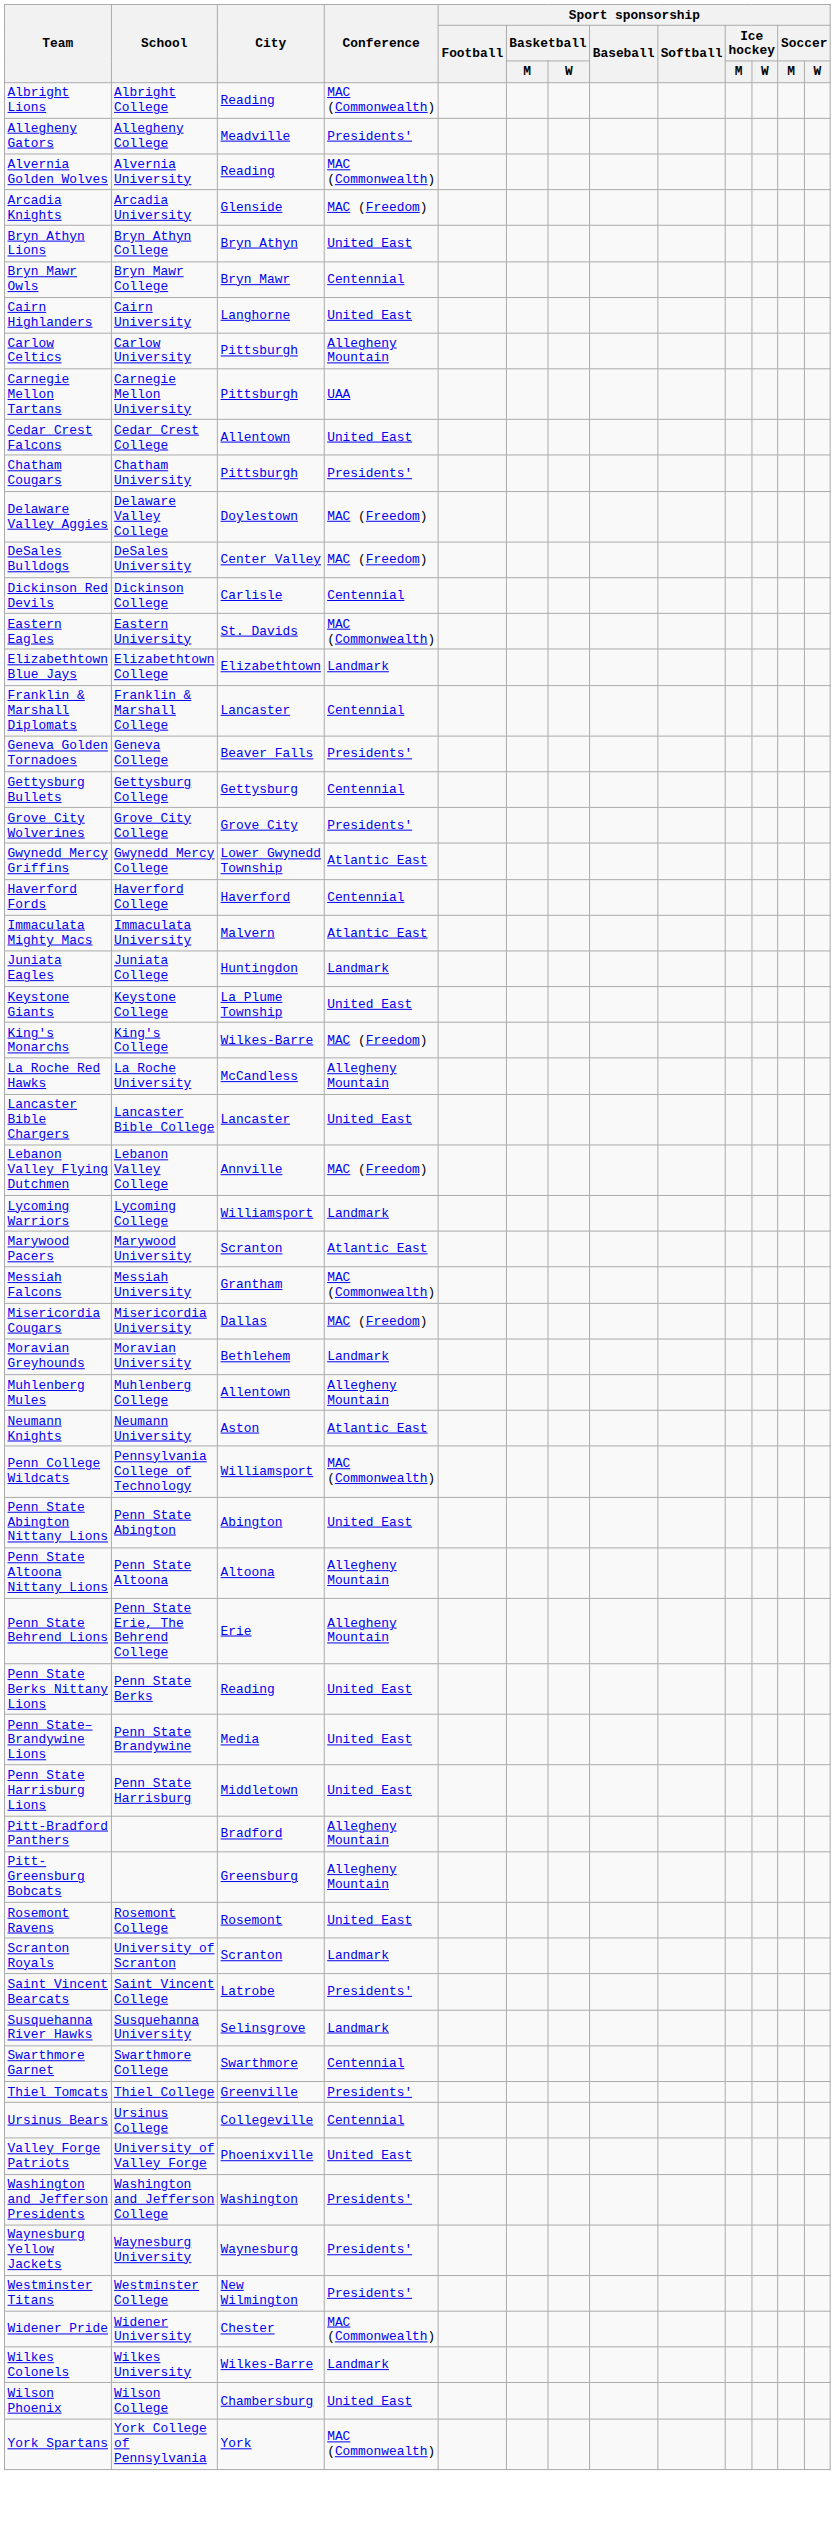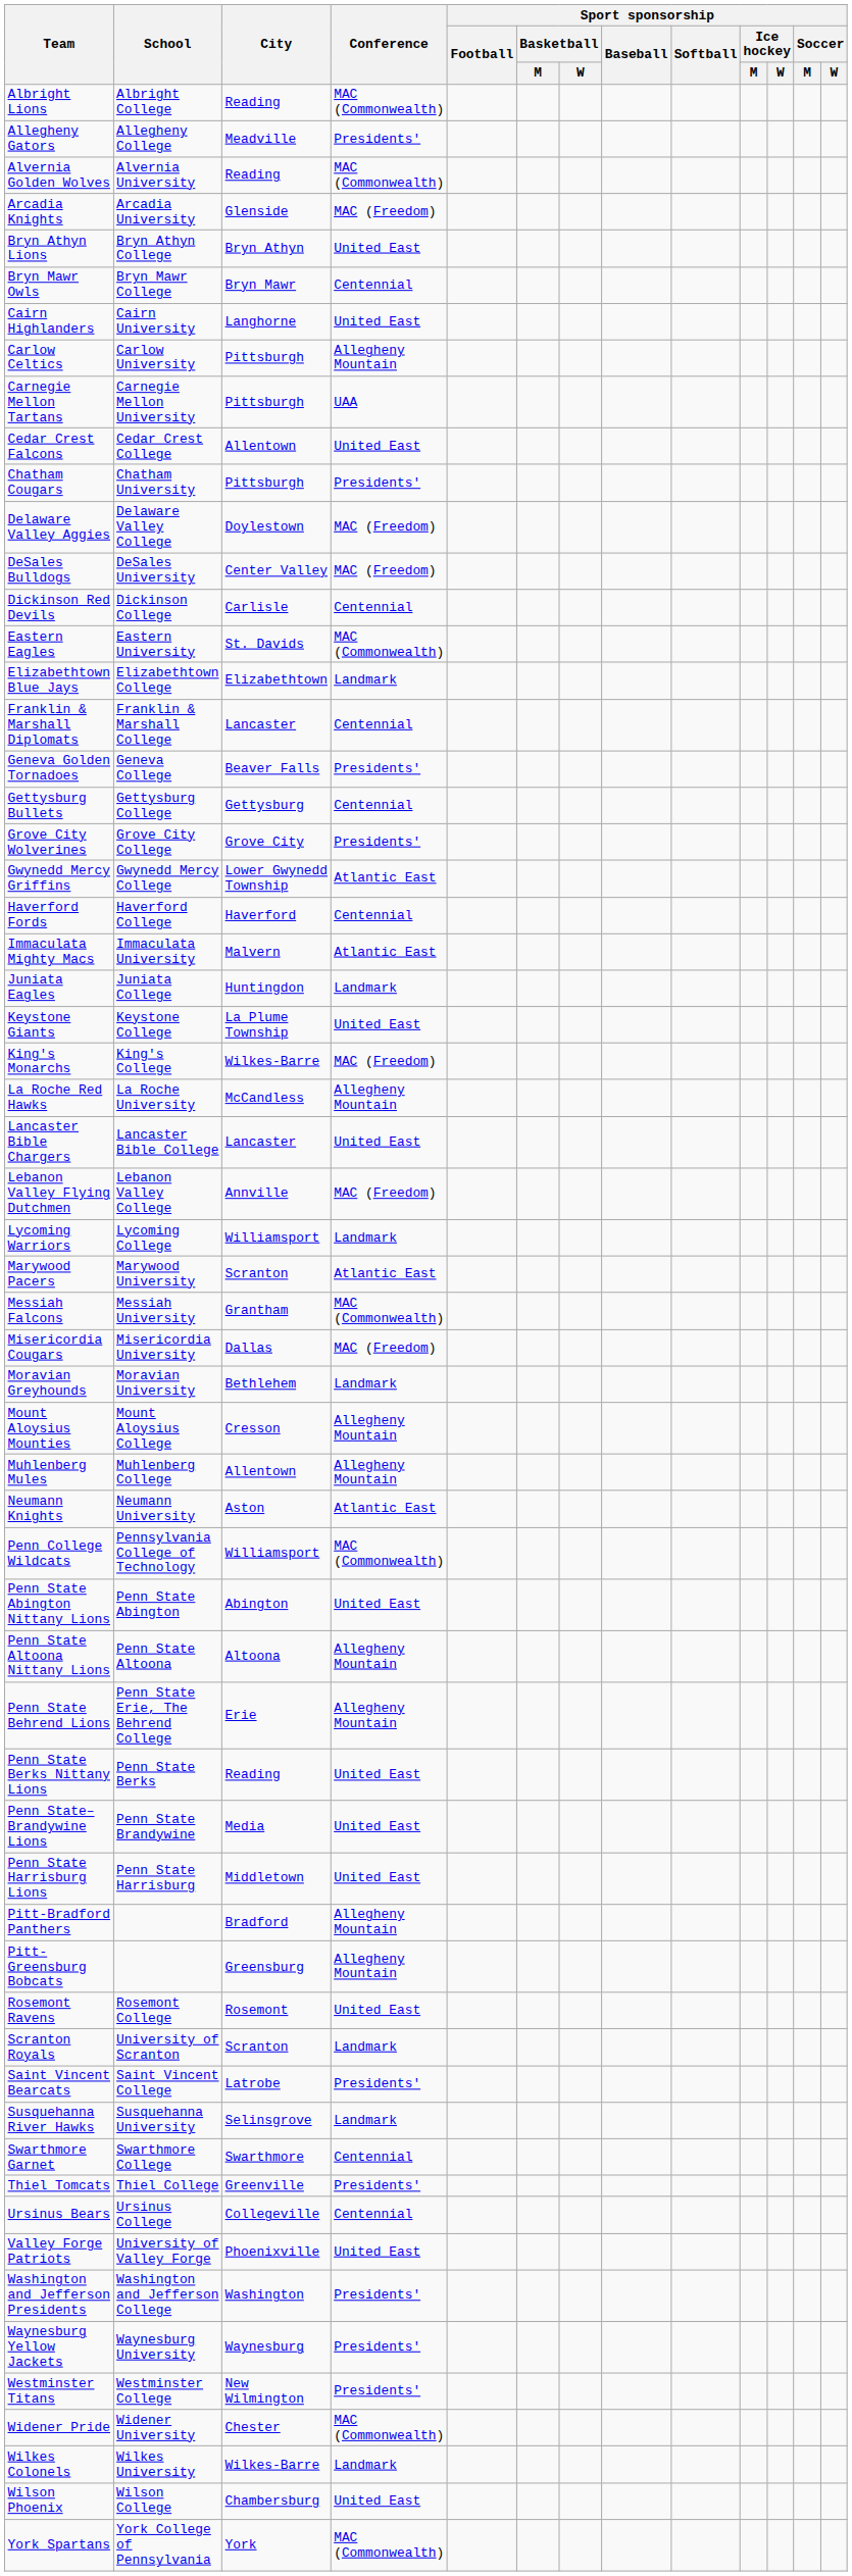+ row: Mount Aloysius Mounties | Mount Aloysius College | Cresson | Allegheny Mountain
